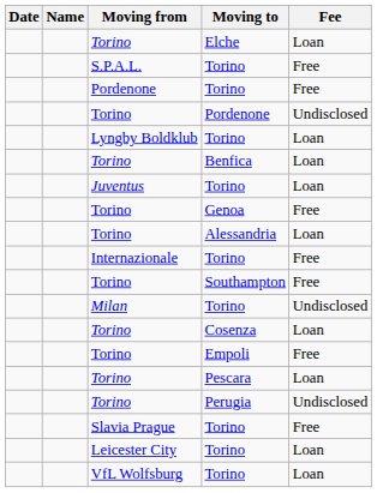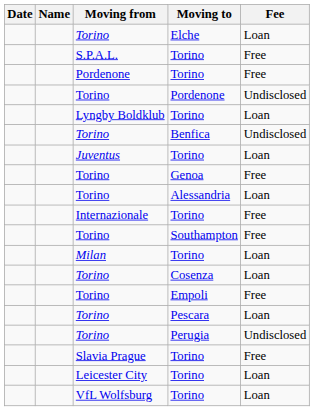Benfica | Fee: Loan -> Undisclosed
Milan / Torino | Fee: Undisclosed -> Loan
